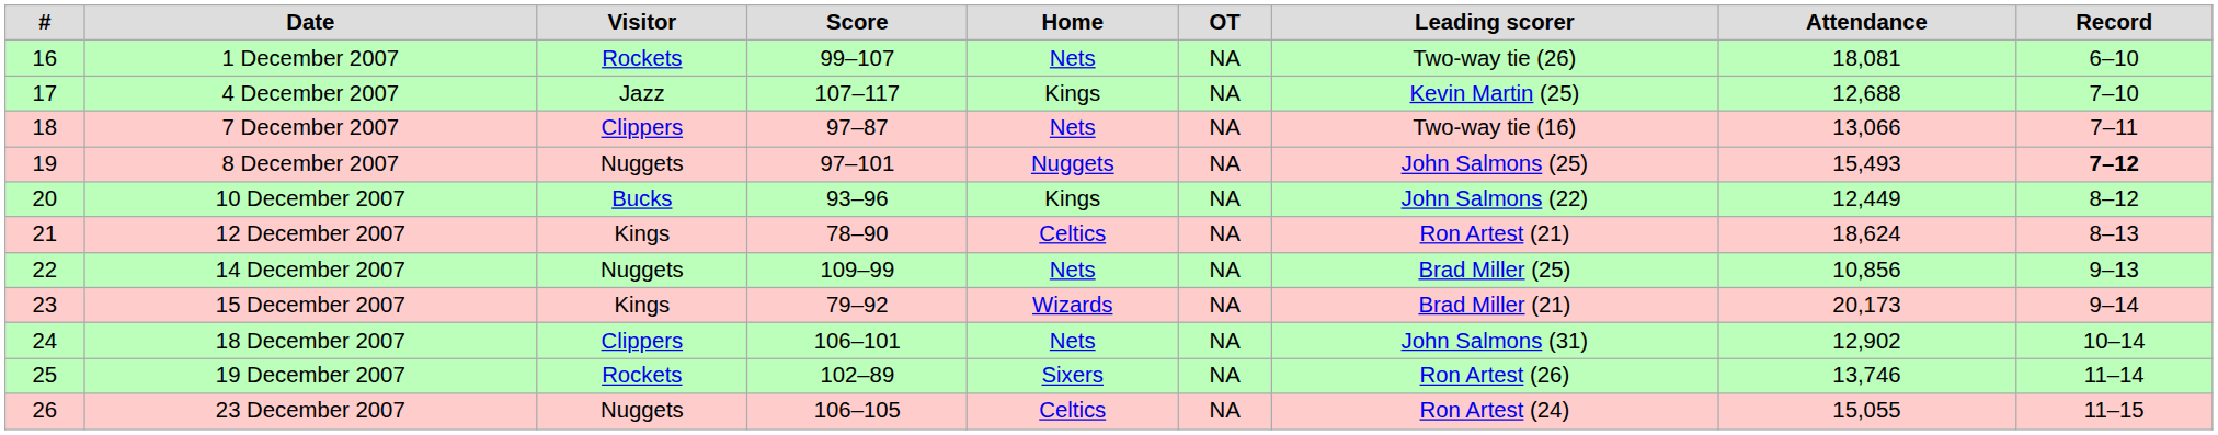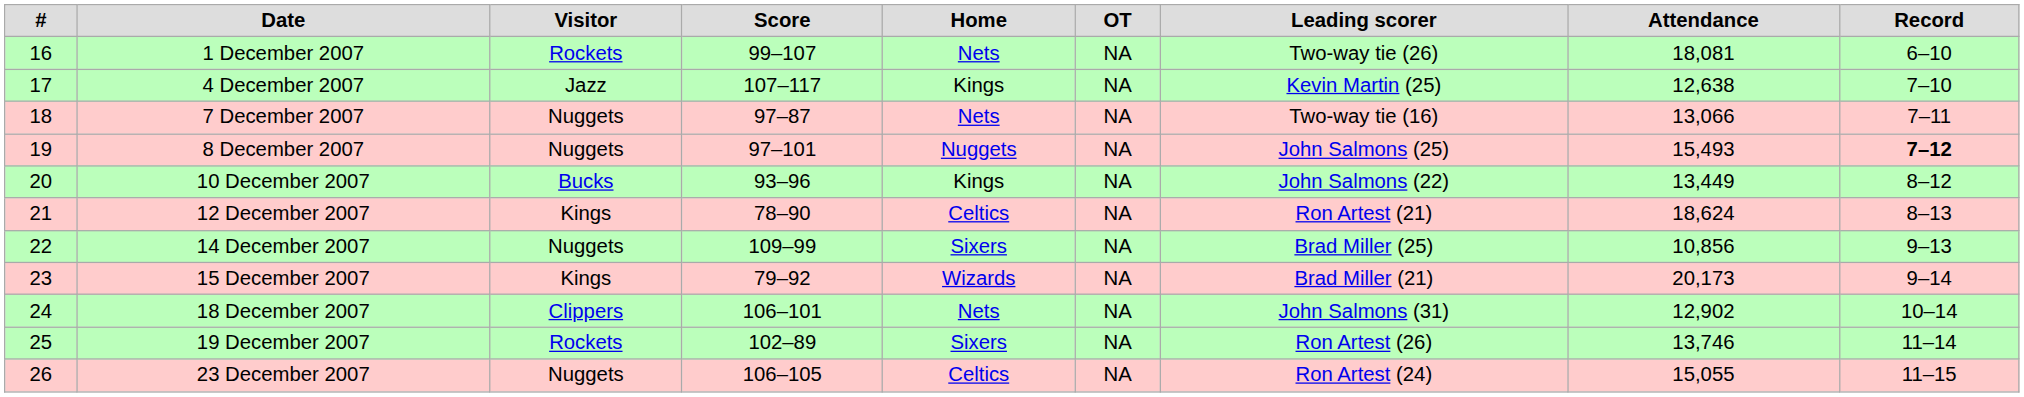4 December 2007 | Attendance: 12,688 -> 12,638
7 December 2007 | Visitor: Clippers -> Nuggets
10 December 2007 | Attendance: 12,449 -> 13,449
14 December 2007 | Home: Nets -> Sixers
